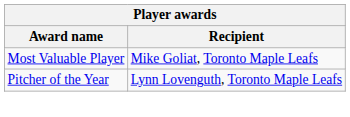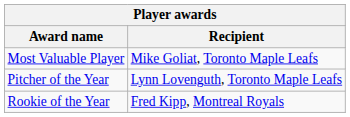+ row: Rookie of the Year | Fred Kipp, Montreal Royals
